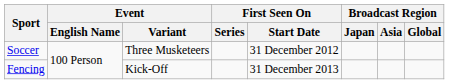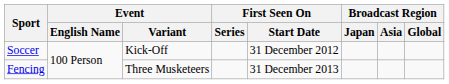Soccer | Event / Variant: Three Musketeers -> Kick-Off
Fencing | Event / Variant: Kick-Off -> Three Musketeers
